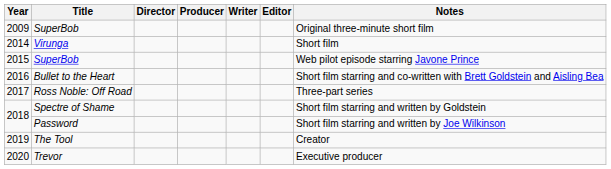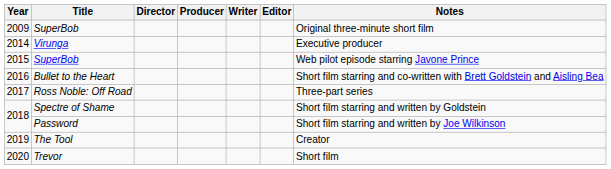2014 | Notes: Short film -> Executive producer
2020 | Notes: Executive producer -> Short film
